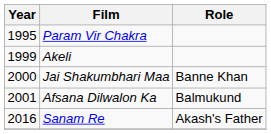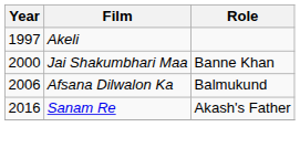- row: 1995 | Param Vir Chakra
Akeli | Year: 1999 -> 1997
Afsana Dilwalon Ka | Year: 2001 -> 2006
